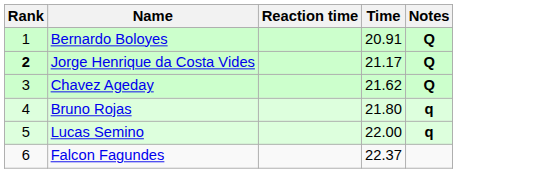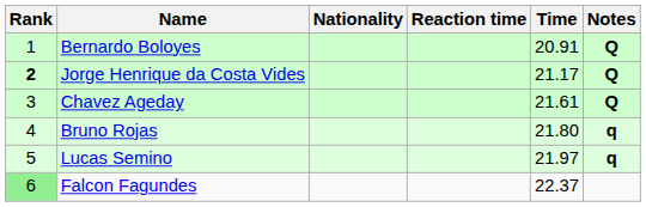+ column: Nationality
Chavez Ageday | Time: 21.62 -> 21.61
Lucas Semino | Time: 22.00 -> 21.97
Falcon Fagundes | Rank: no background -> lightgreen background
